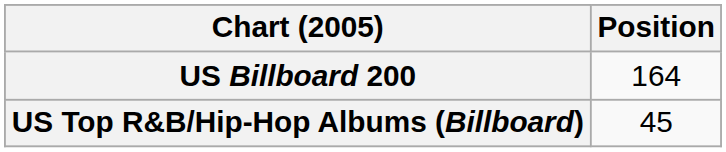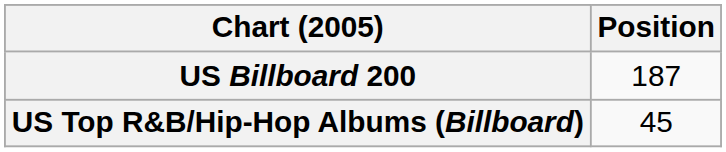US Billboard 200 | Position: 164 -> 187
